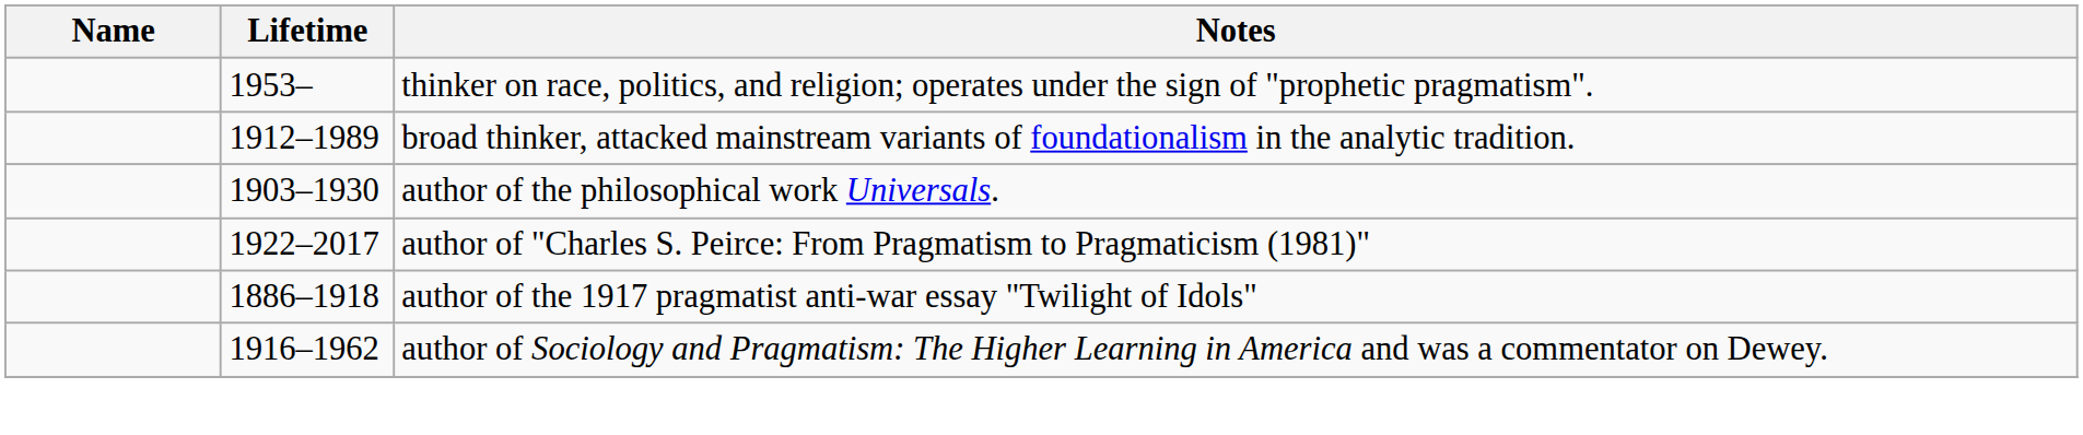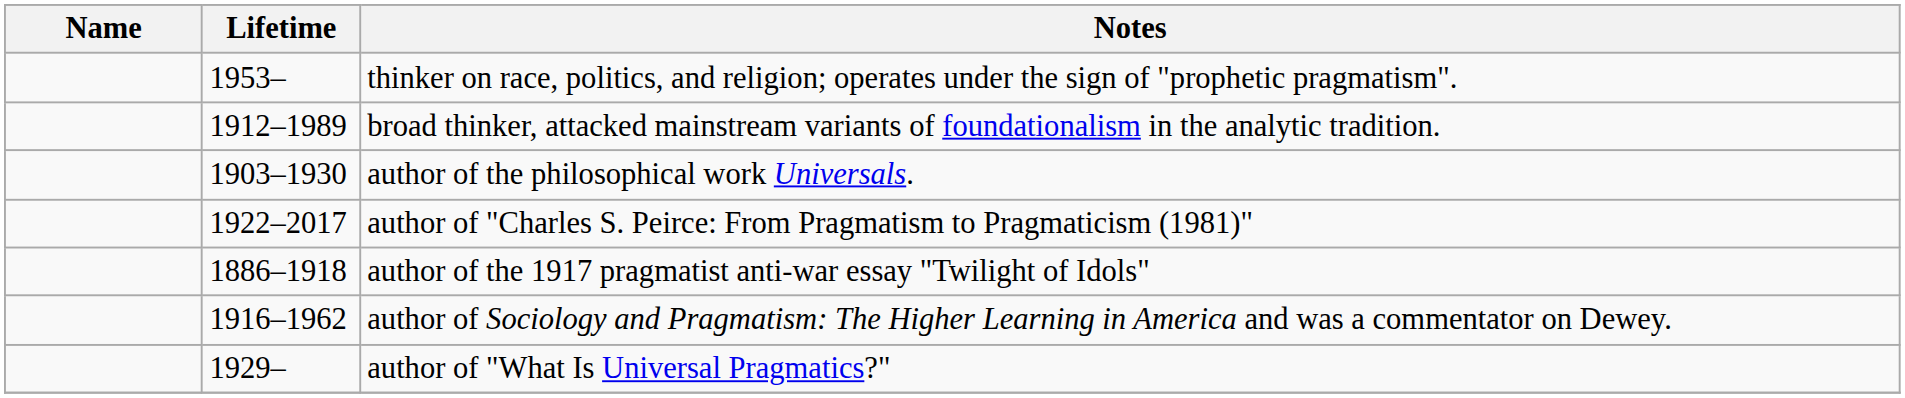+ row: 1929– | author of "What Is Universal Pragmatics?"
